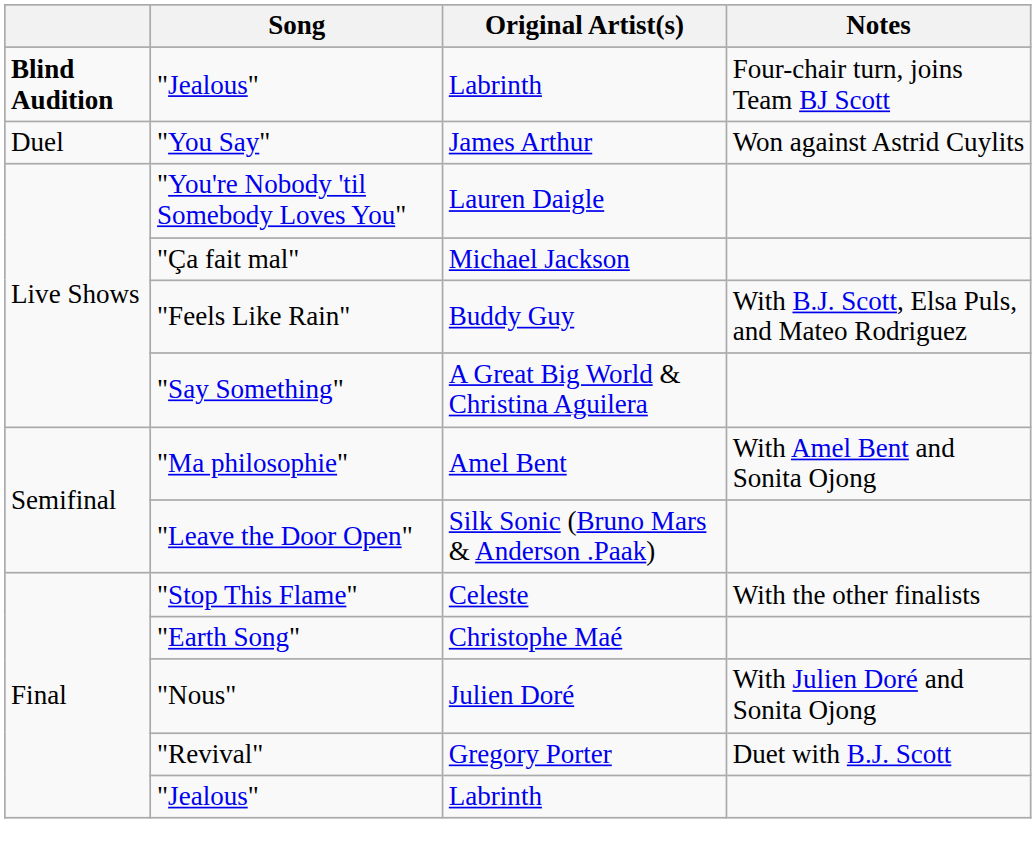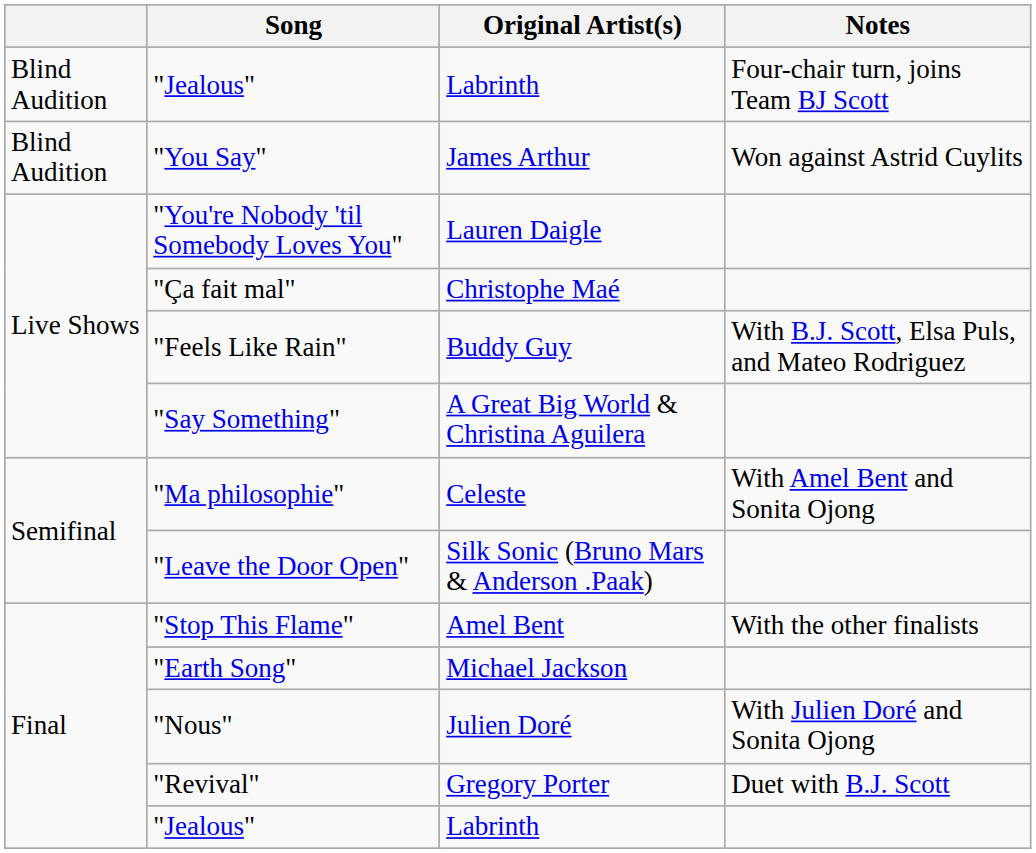"Jealous" / Four-chair turn, joins Team BJ Scott | column 1: bold -> normal
"You Say" | column 1: Duel -> Blind Audition
"Ça fait mal" | Original Artist(s): Michael Jackson -> Christophe Maé
"Ma philosophie" | Original Artist(s): Amel Bent -> Celeste
"Stop This Flame" | Original Artist(s): Celeste -> Amel Bent
"Earth Song" | Original Artist(s): Christophe Maé -> Michael Jackson
